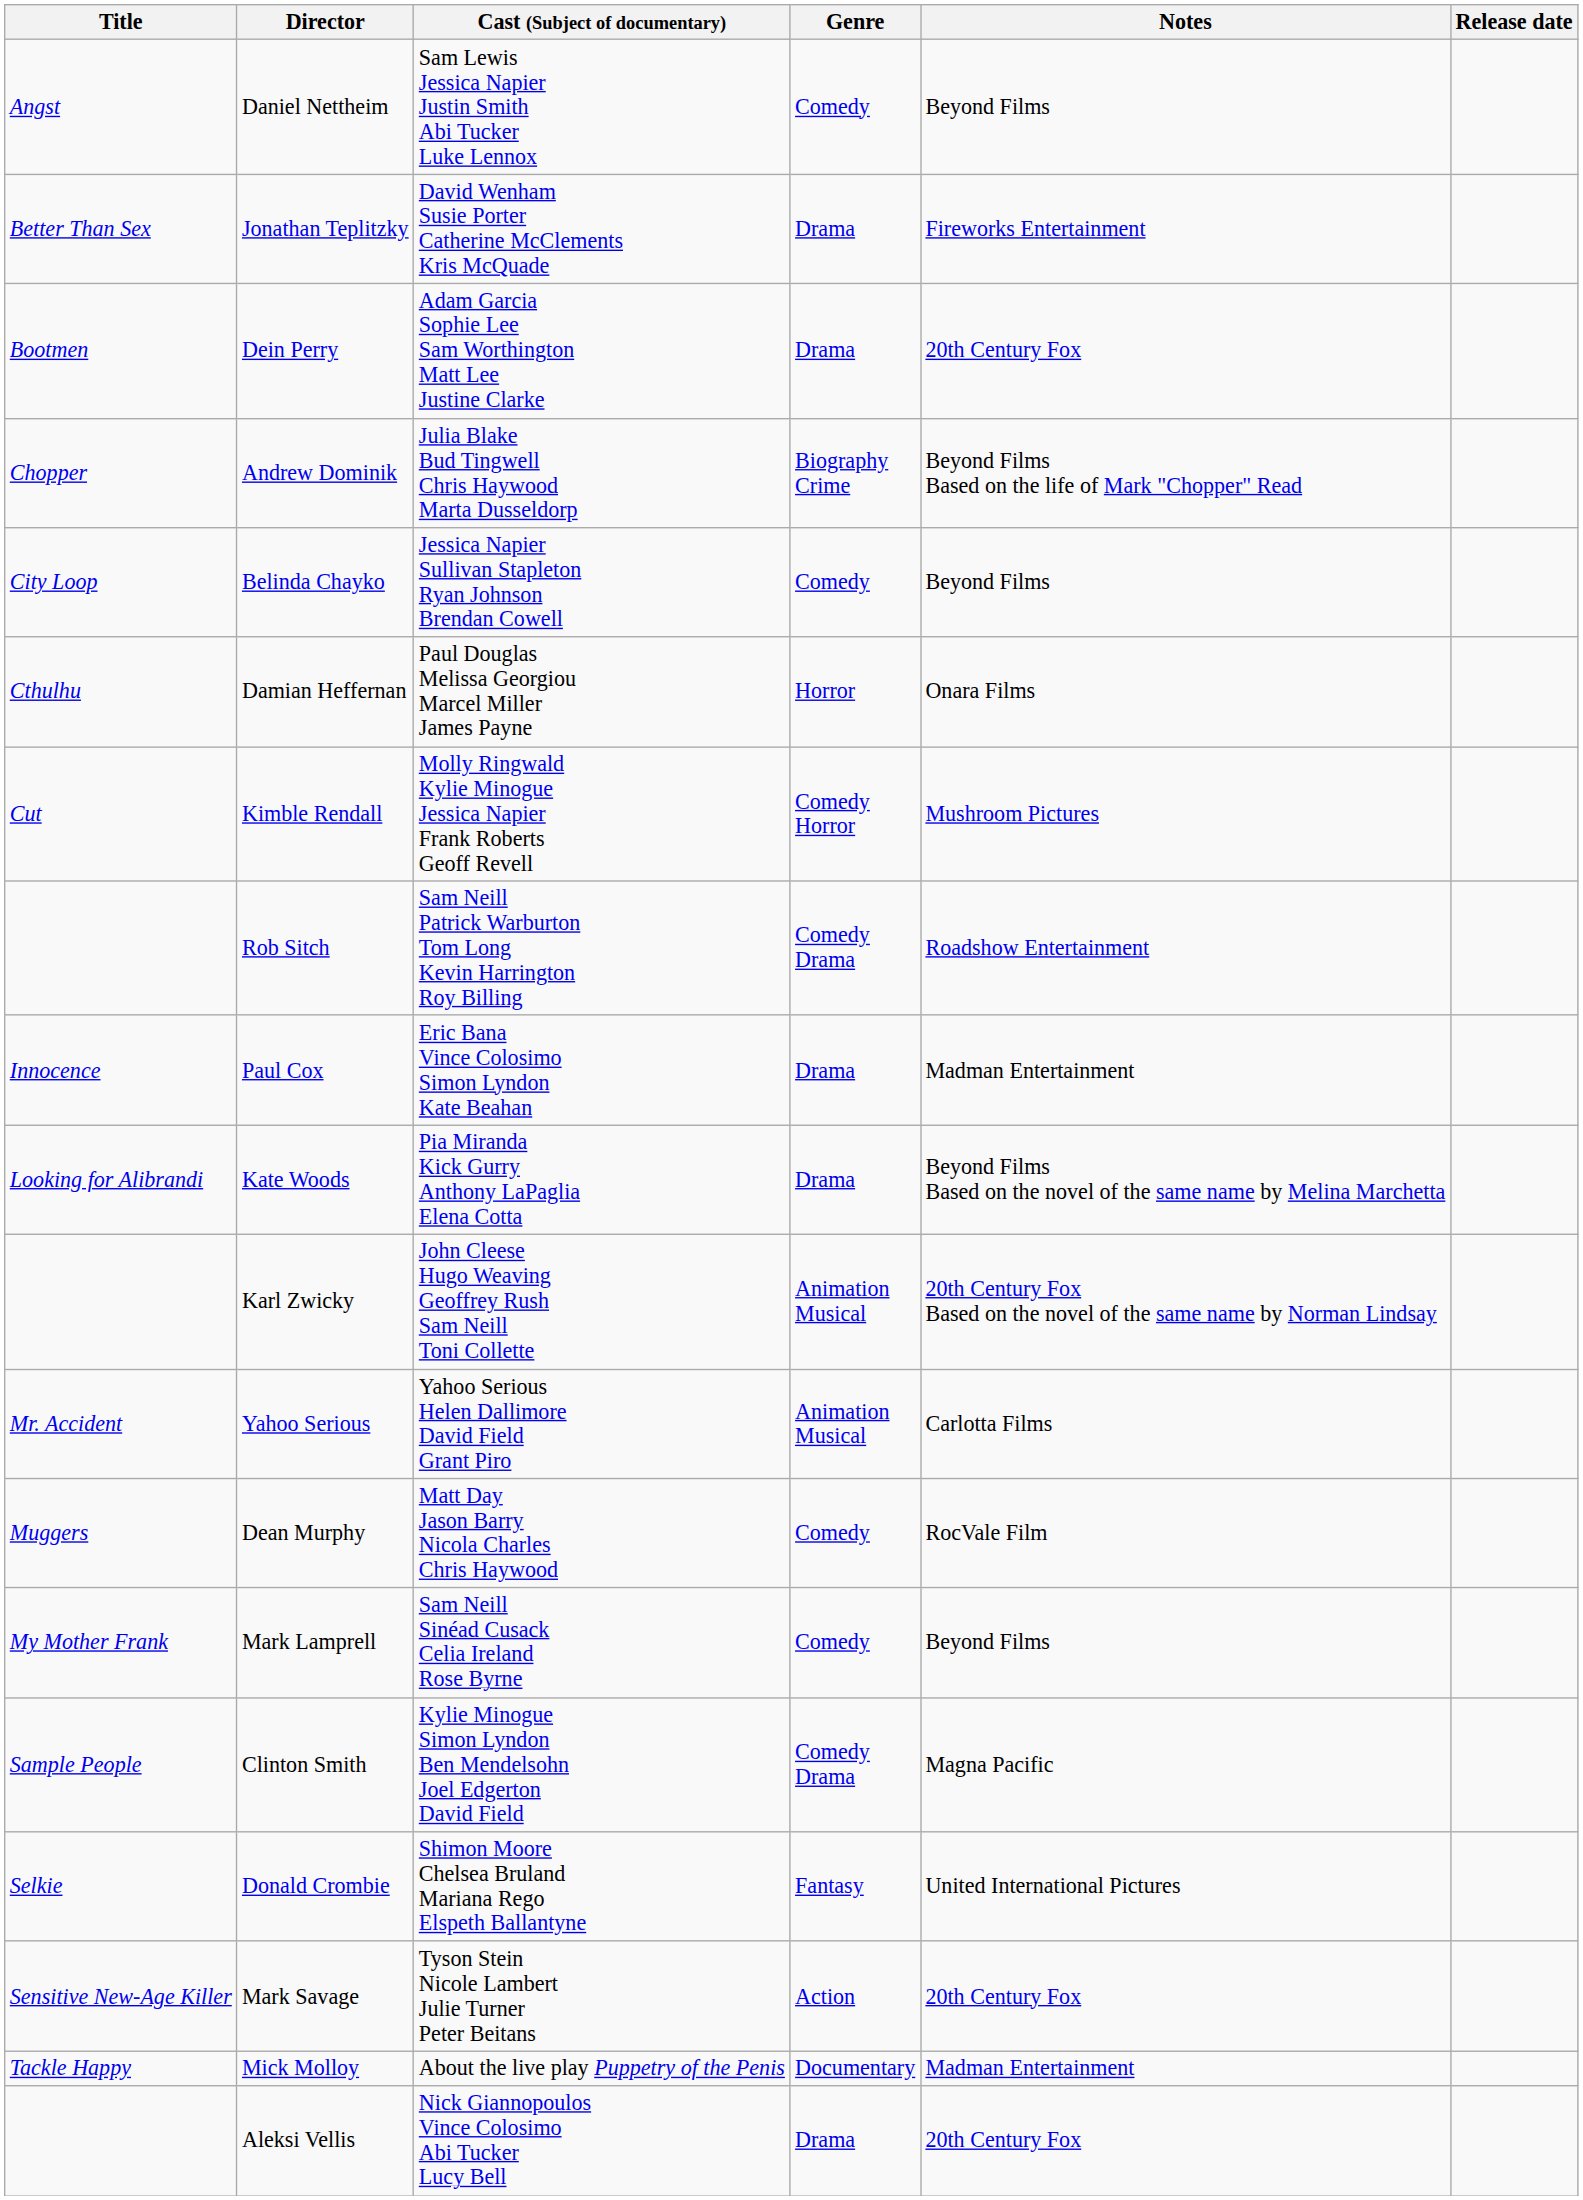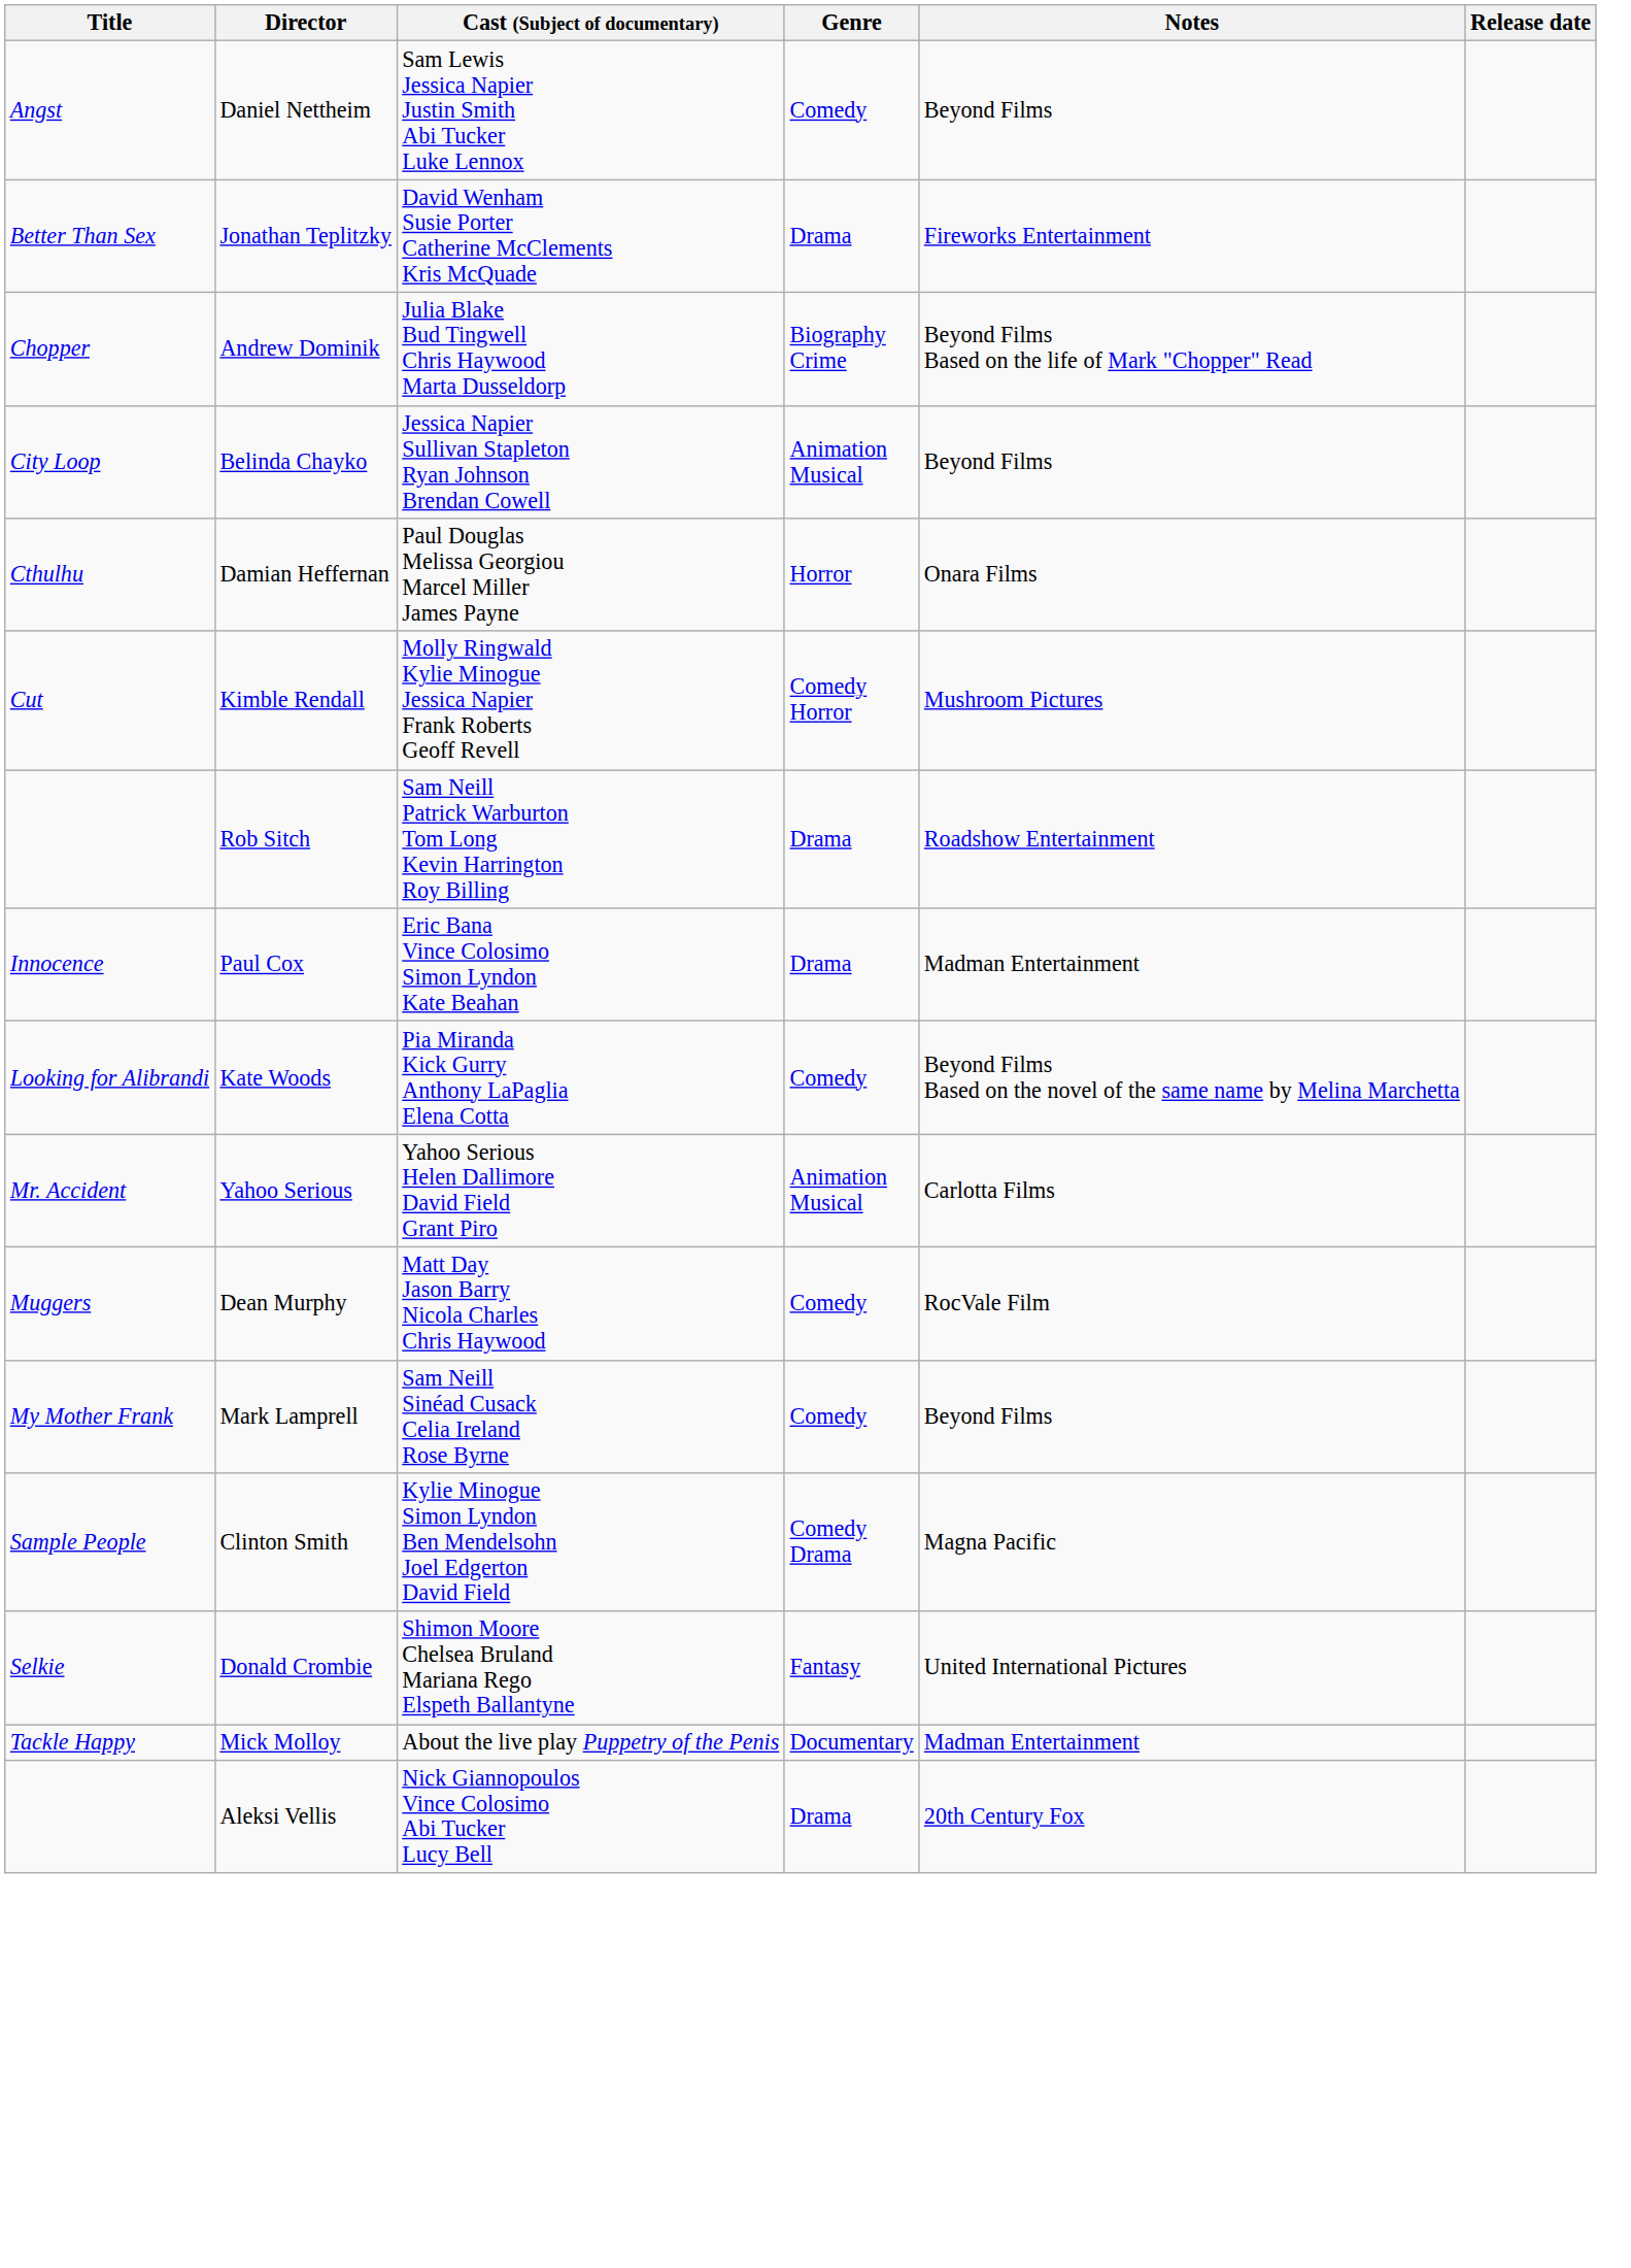- row: Bootmen | Dein Perry | Adam Garcia Sophie Lee Sam Worthington Matt Lee Justine Clarke | Drama | 20th Century Fox
Belinda Chayko | Genre: Comedy -> Animation Musical
Rob Sitch | Genre: Comedy Drama -> Drama
Kate Woods | Genre: Drama -> Comedy
- row: Karl Zwicky | John Cleese Hugo Weaving Geoffrey Rush Sam Neill Toni Collette | Animation Musical | 20th Century Fox Based on the novel of the same name by Norman Lindsay
- row: Sensitive New-Age Killer | Mark Savage | Tyson Stein Nicole Lambert Julie Turner Peter Beitans | Action | 20th Century Fox
